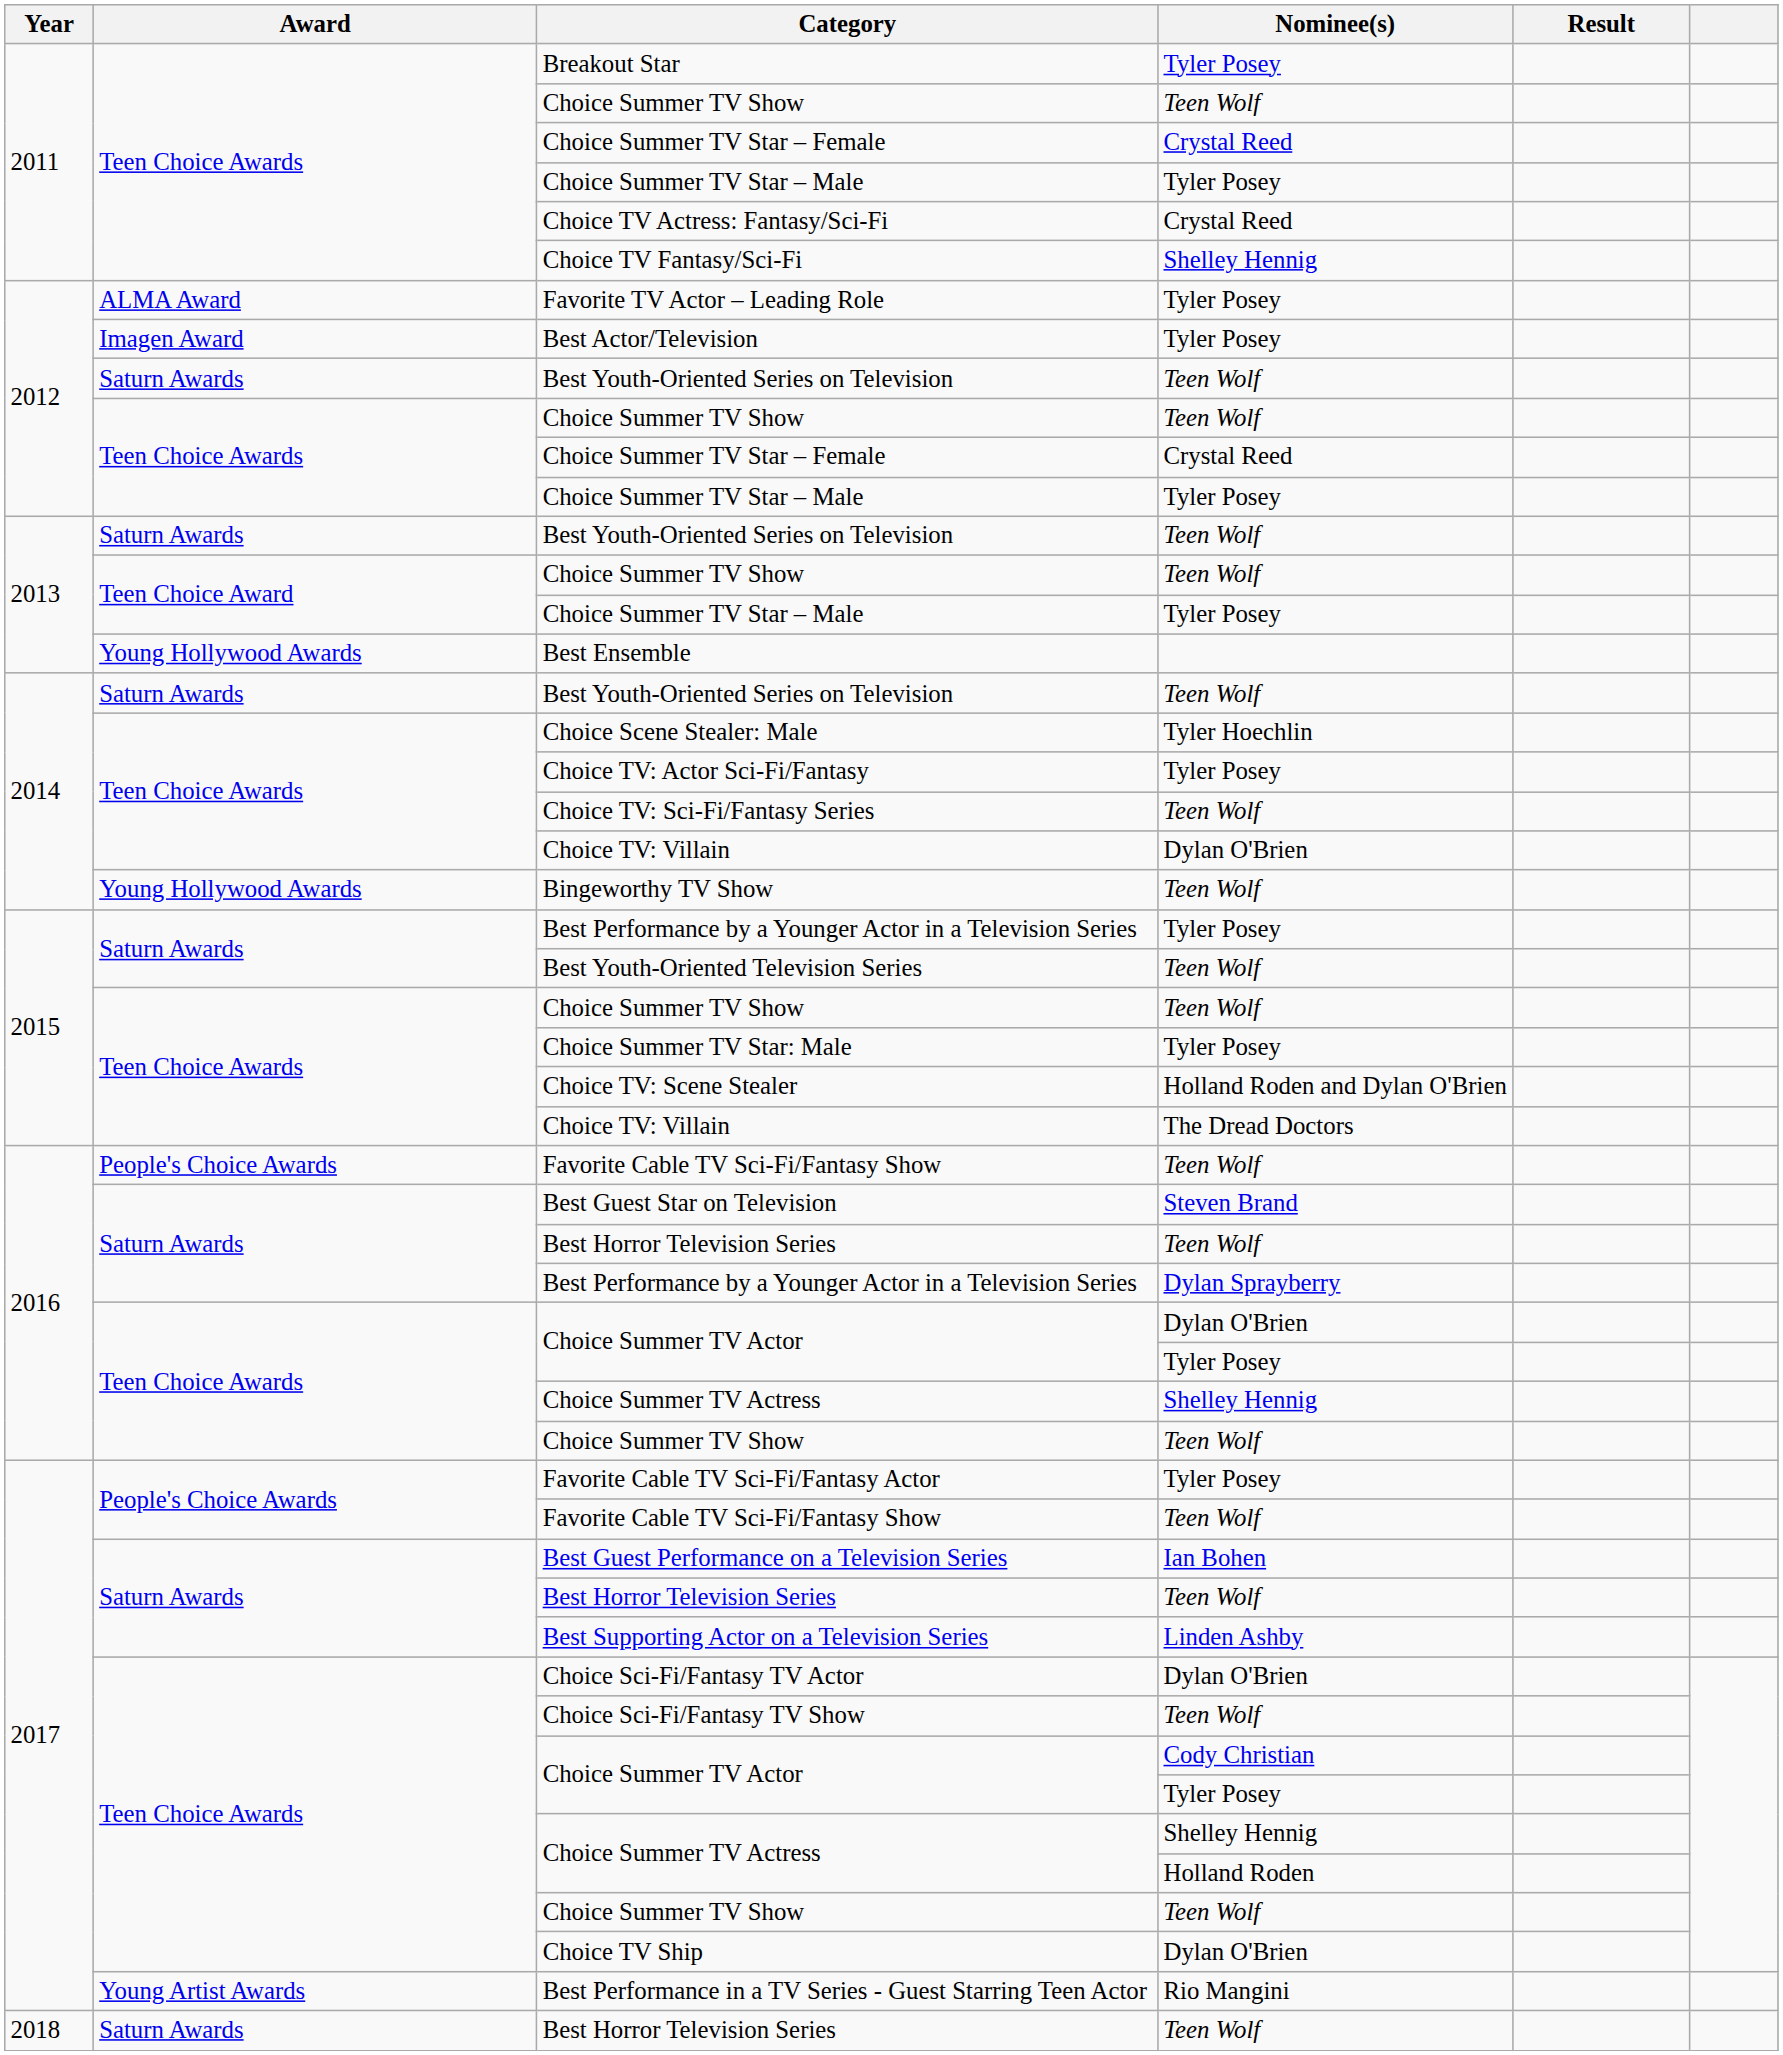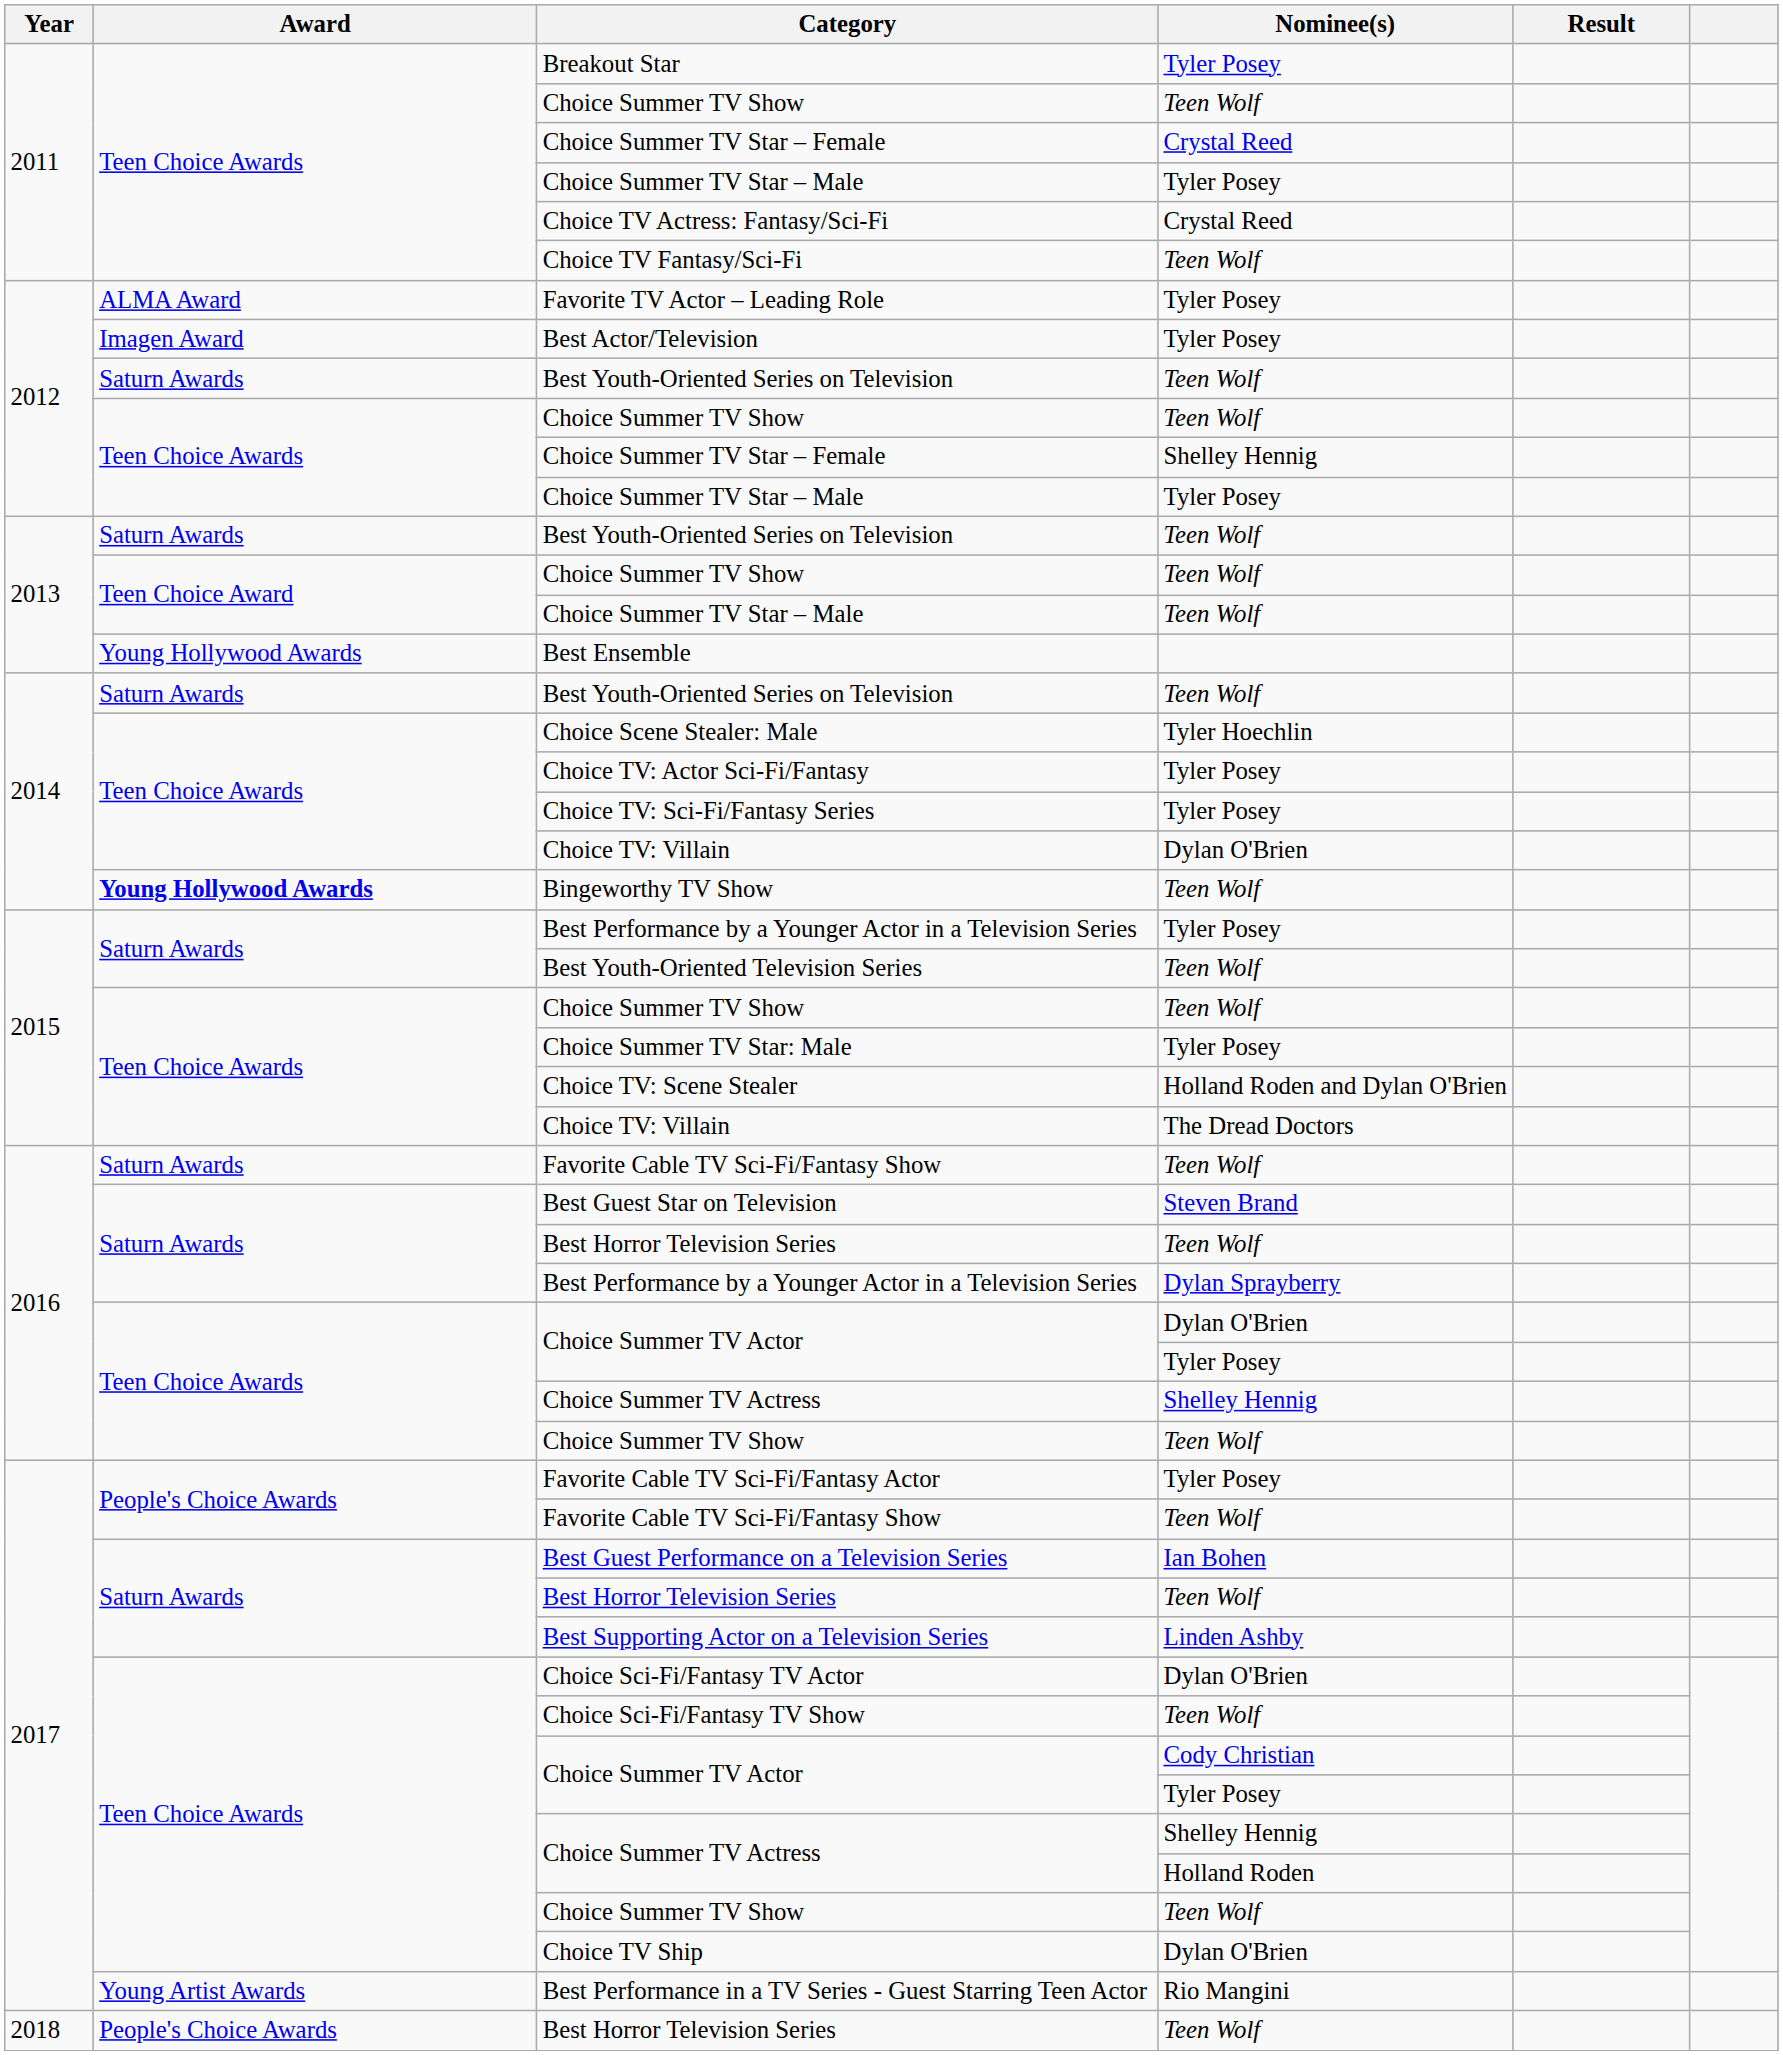Choice TV Fantasy/Sci-Fi | Nominee(s): Shelley Hennig -> Teen Wolf
2012 / Choice Summer TV Star – Female | Nominee(s): Crystal Reed -> Shelley Hennig
2013 / Choice Summer TV Star – Male | Nominee(s): Tyler Posey -> Teen Wolf
Choice TV: Sci-Fi/Fantasy Series | Nominee(s): Teen Wolf -> Tyler Posey
Bingeworthy TV Show | Award: normal -> bold
2016 / Favorite Cable TV Sci-Fi/Fantasy Show | Award: People's Choice Awards -> Saturn Awards
2018 / Best Horror Television Series | Award: Saturn Awards -> People's Choice Awards
